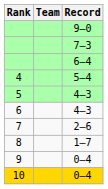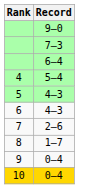- column: Team
